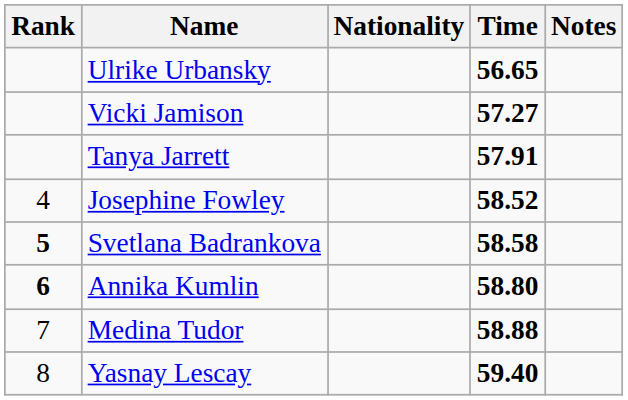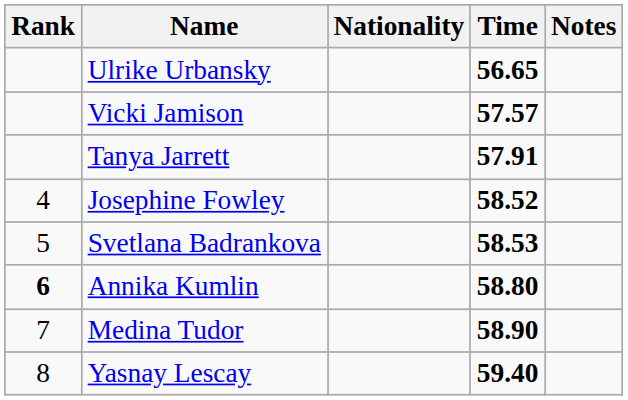Vicki Jamison | Time: 57.27 -> 57.57
Svetlana Badrankova | Rank: bold -> normal
Svetlana Badrankova | Time: 58.58 -> 58.53
Medina Tudor | Time: 58.88 -> 58.90
